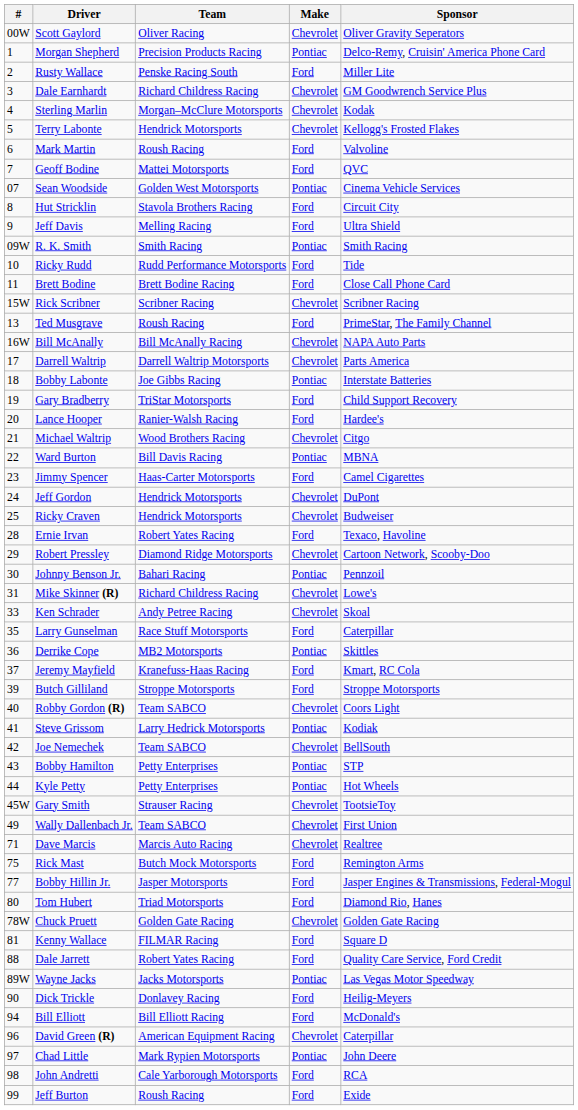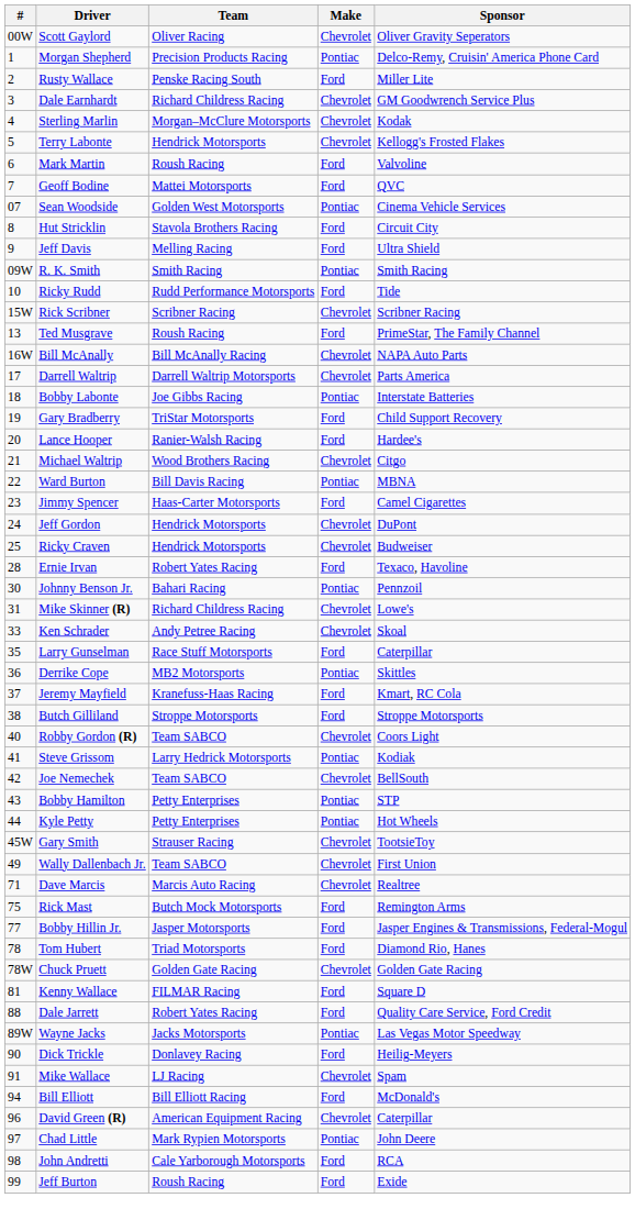- row: 11 | Brett Bodine | Brett Bodine Racing | Ford | Close Call Phone Card
- row: 29 | Robert Pressley | Diamond Ridge Motorsports | Chevrolet | Cartoon Network, Scooby-Doo
Butch Gilliland | #: 39 -> 38
Tom Hubert | #: 80 -> 78
+ row: 91 | Mike Wallace | LJ Racing | Chevrolet | Spam
